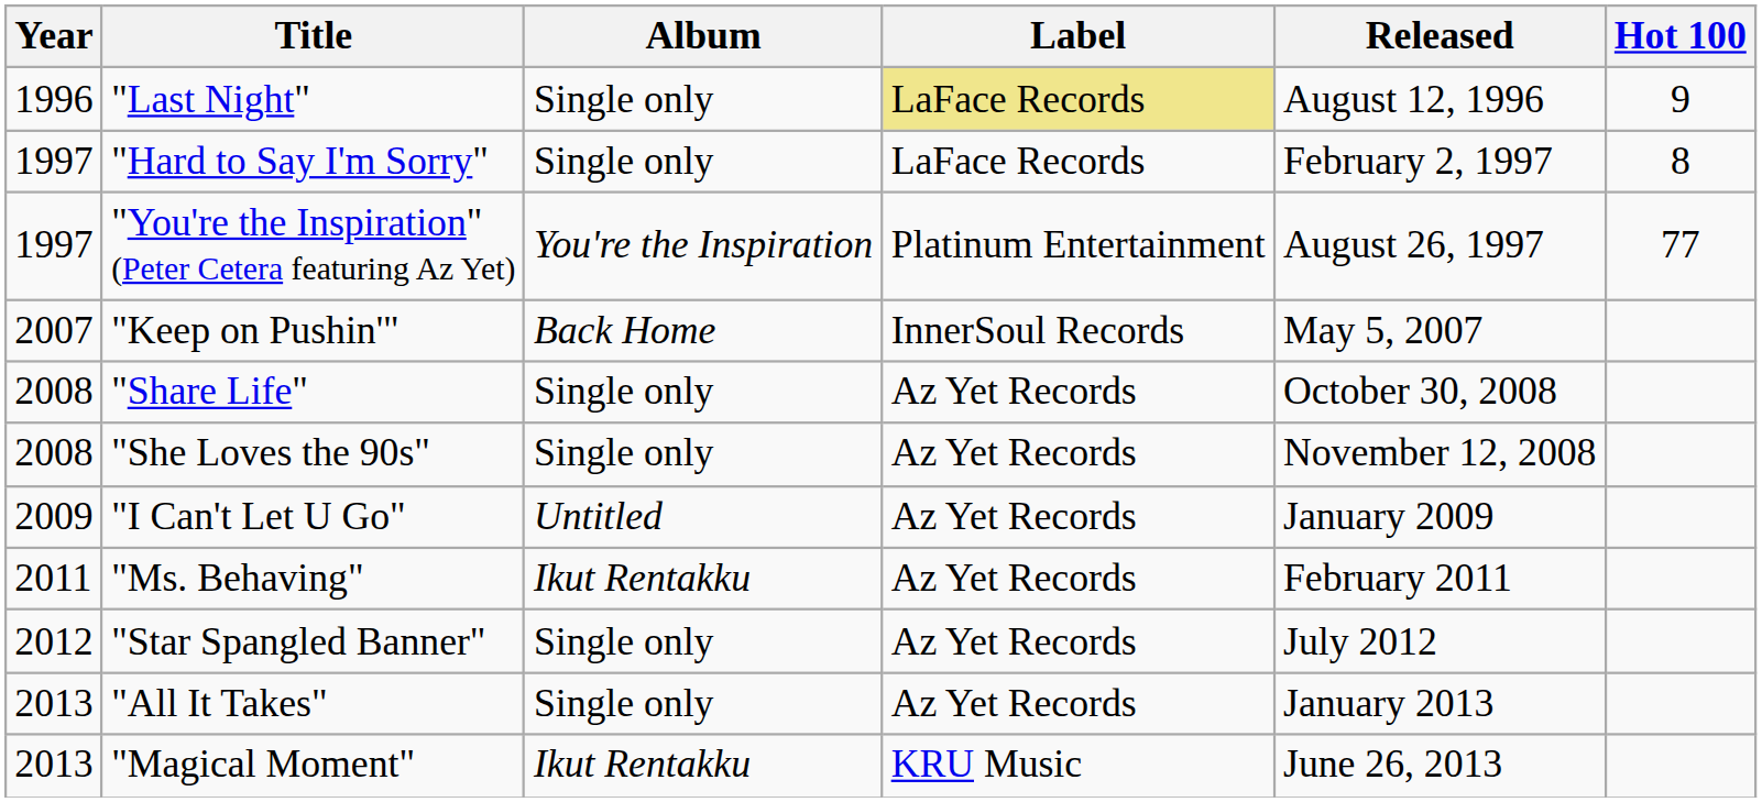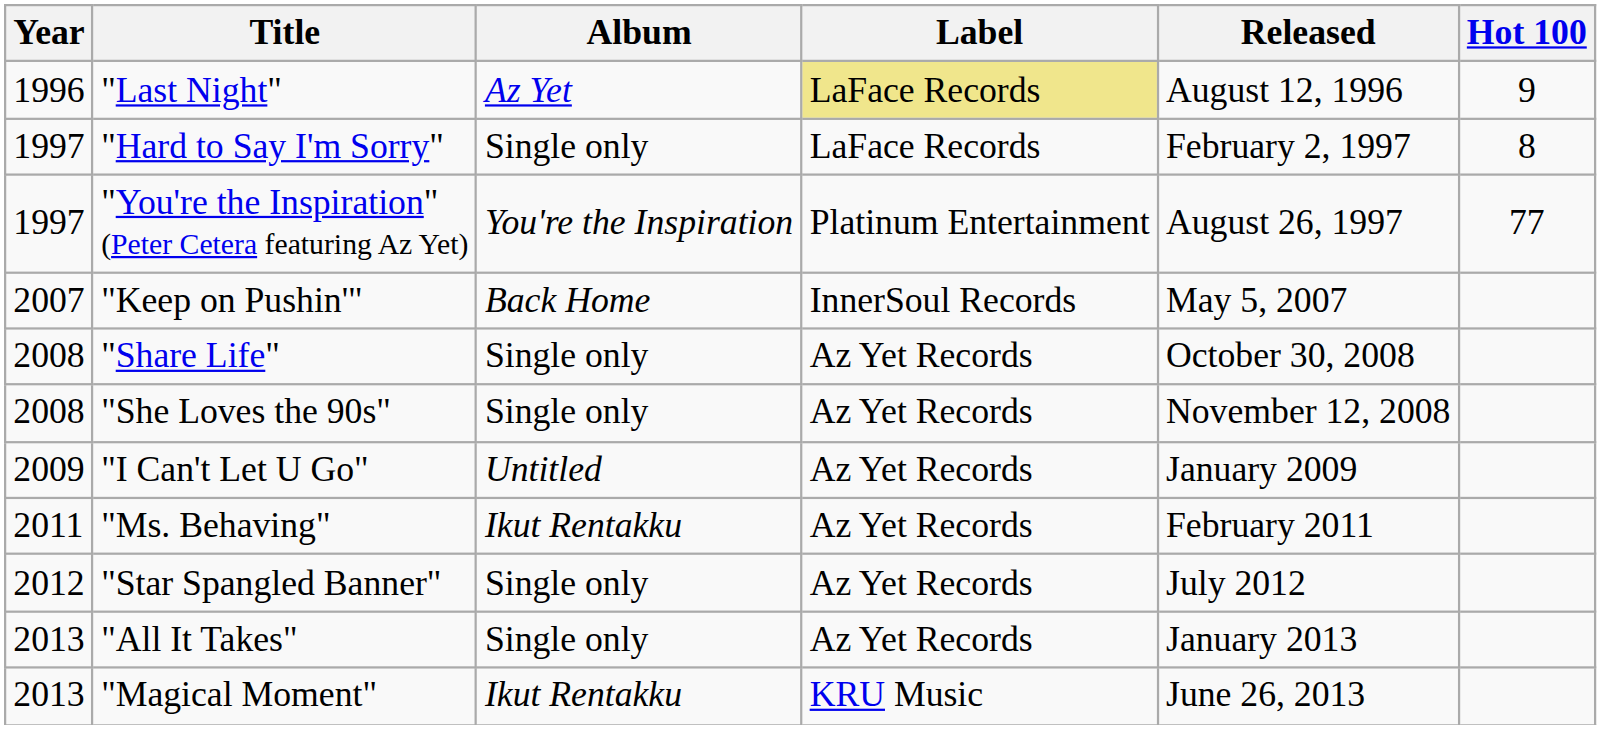"Last Night" | Album: Single only -> Az Yet
